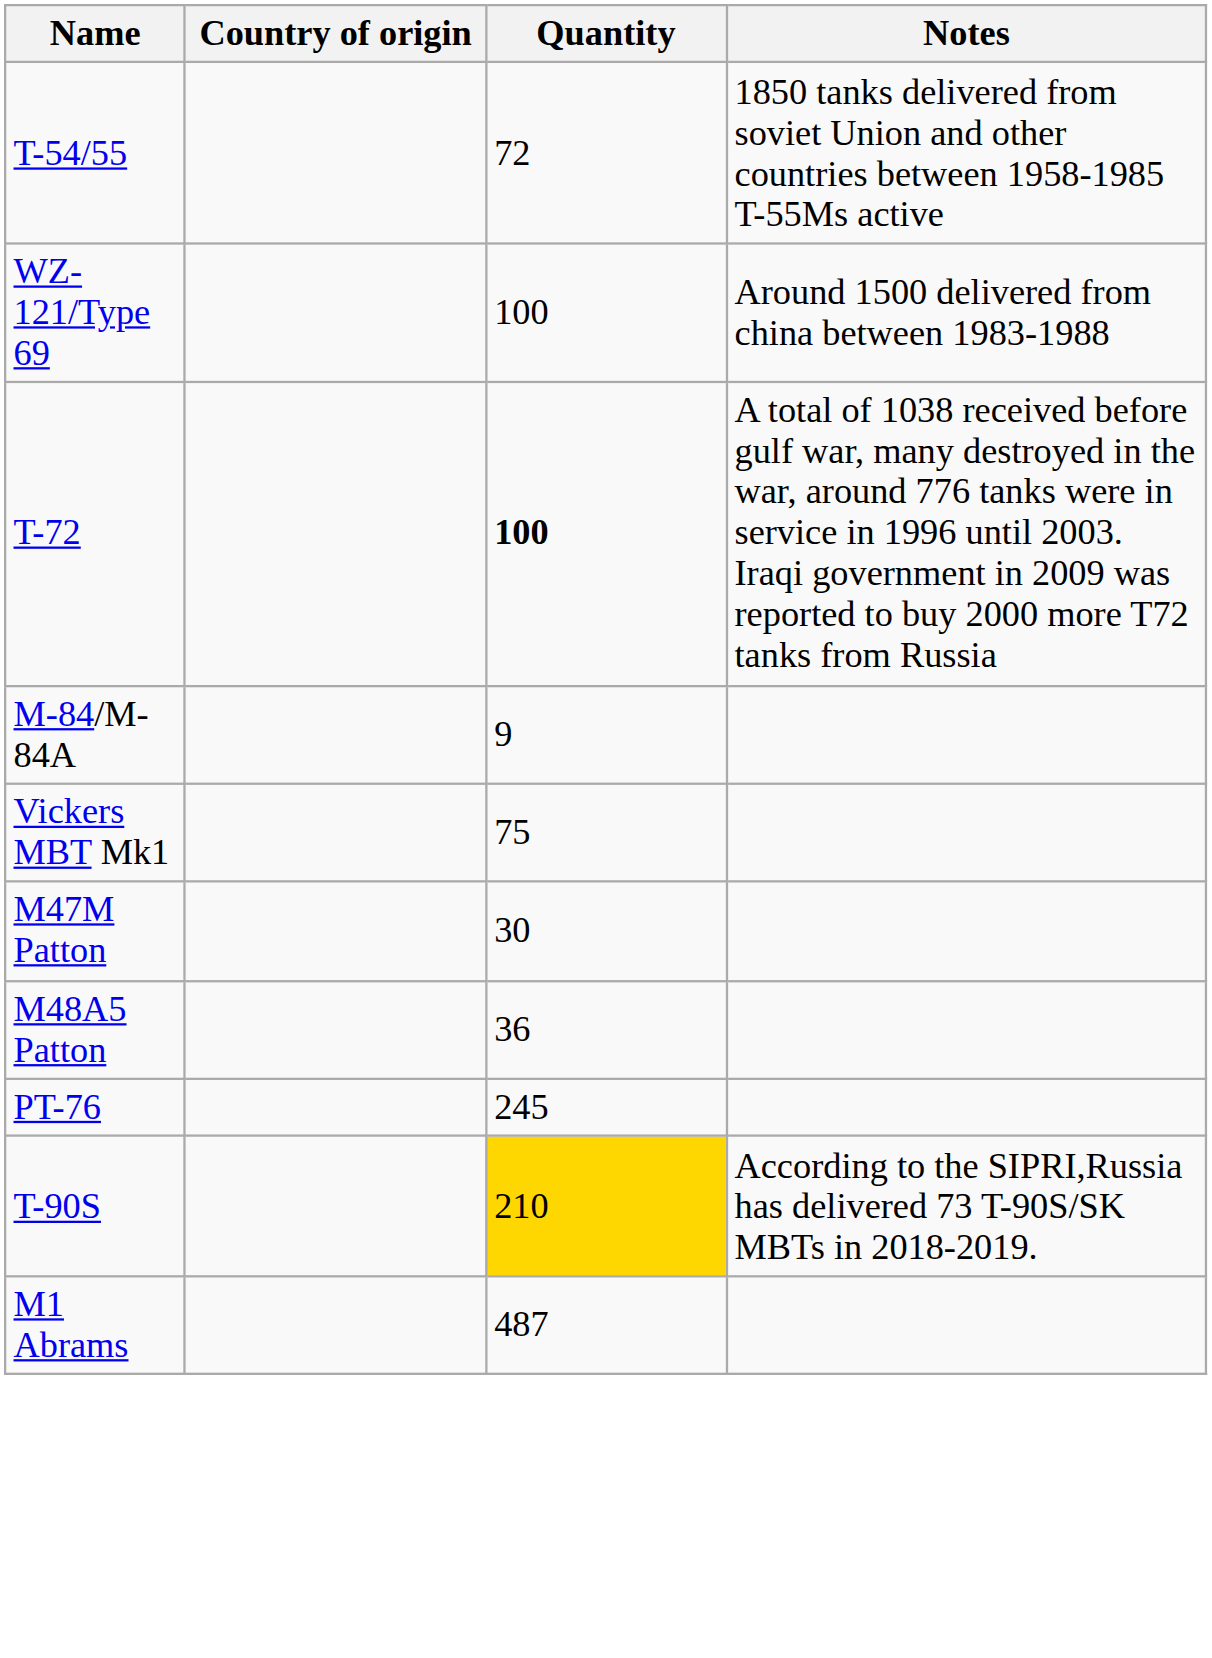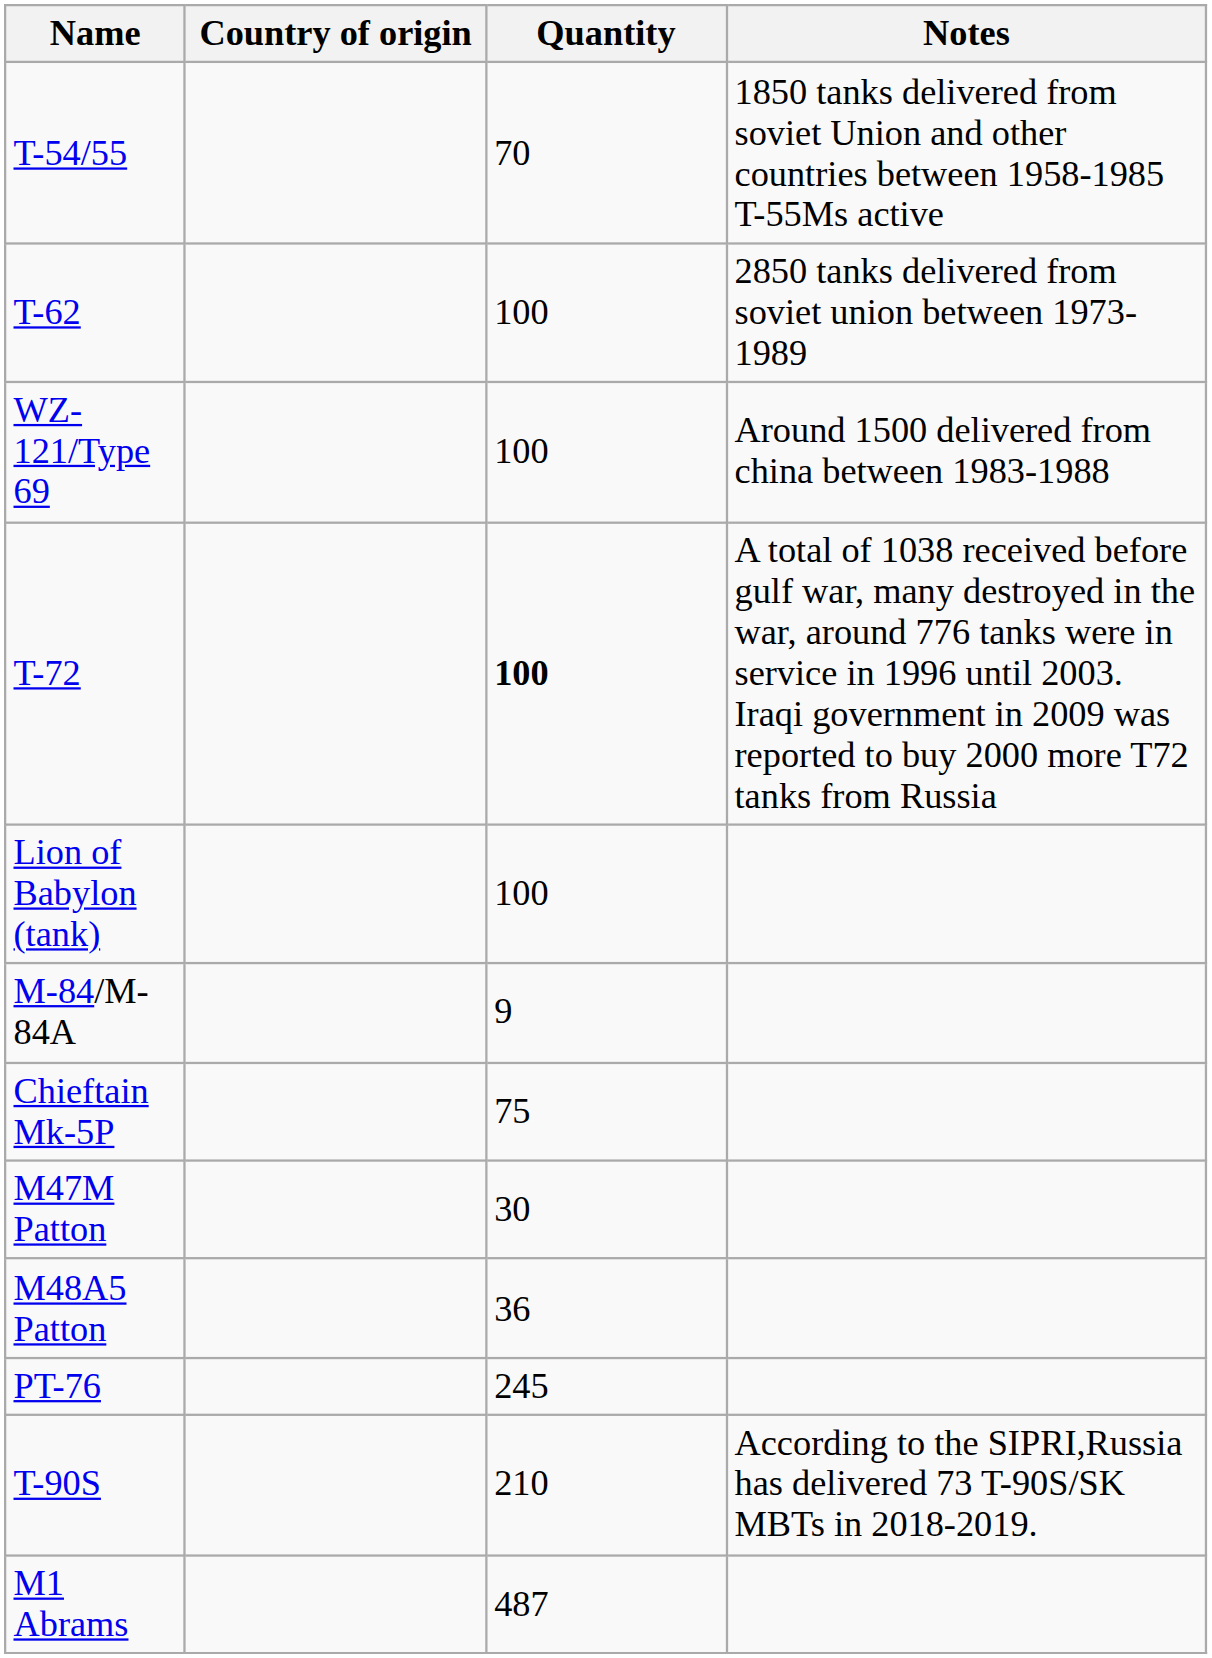T-54/55 | Quantity: 72 -> 70
+ row: T-62 | 100 | 2850 tanks delivered from soviet union between 1973-1989
+ row: Lion of Babylon (tank) | 100
+ row: Chieftain Mk-5P | 75
- row: Vickers MBT Mk1 | 75
T-90S | Quantity: gold background -> no background
